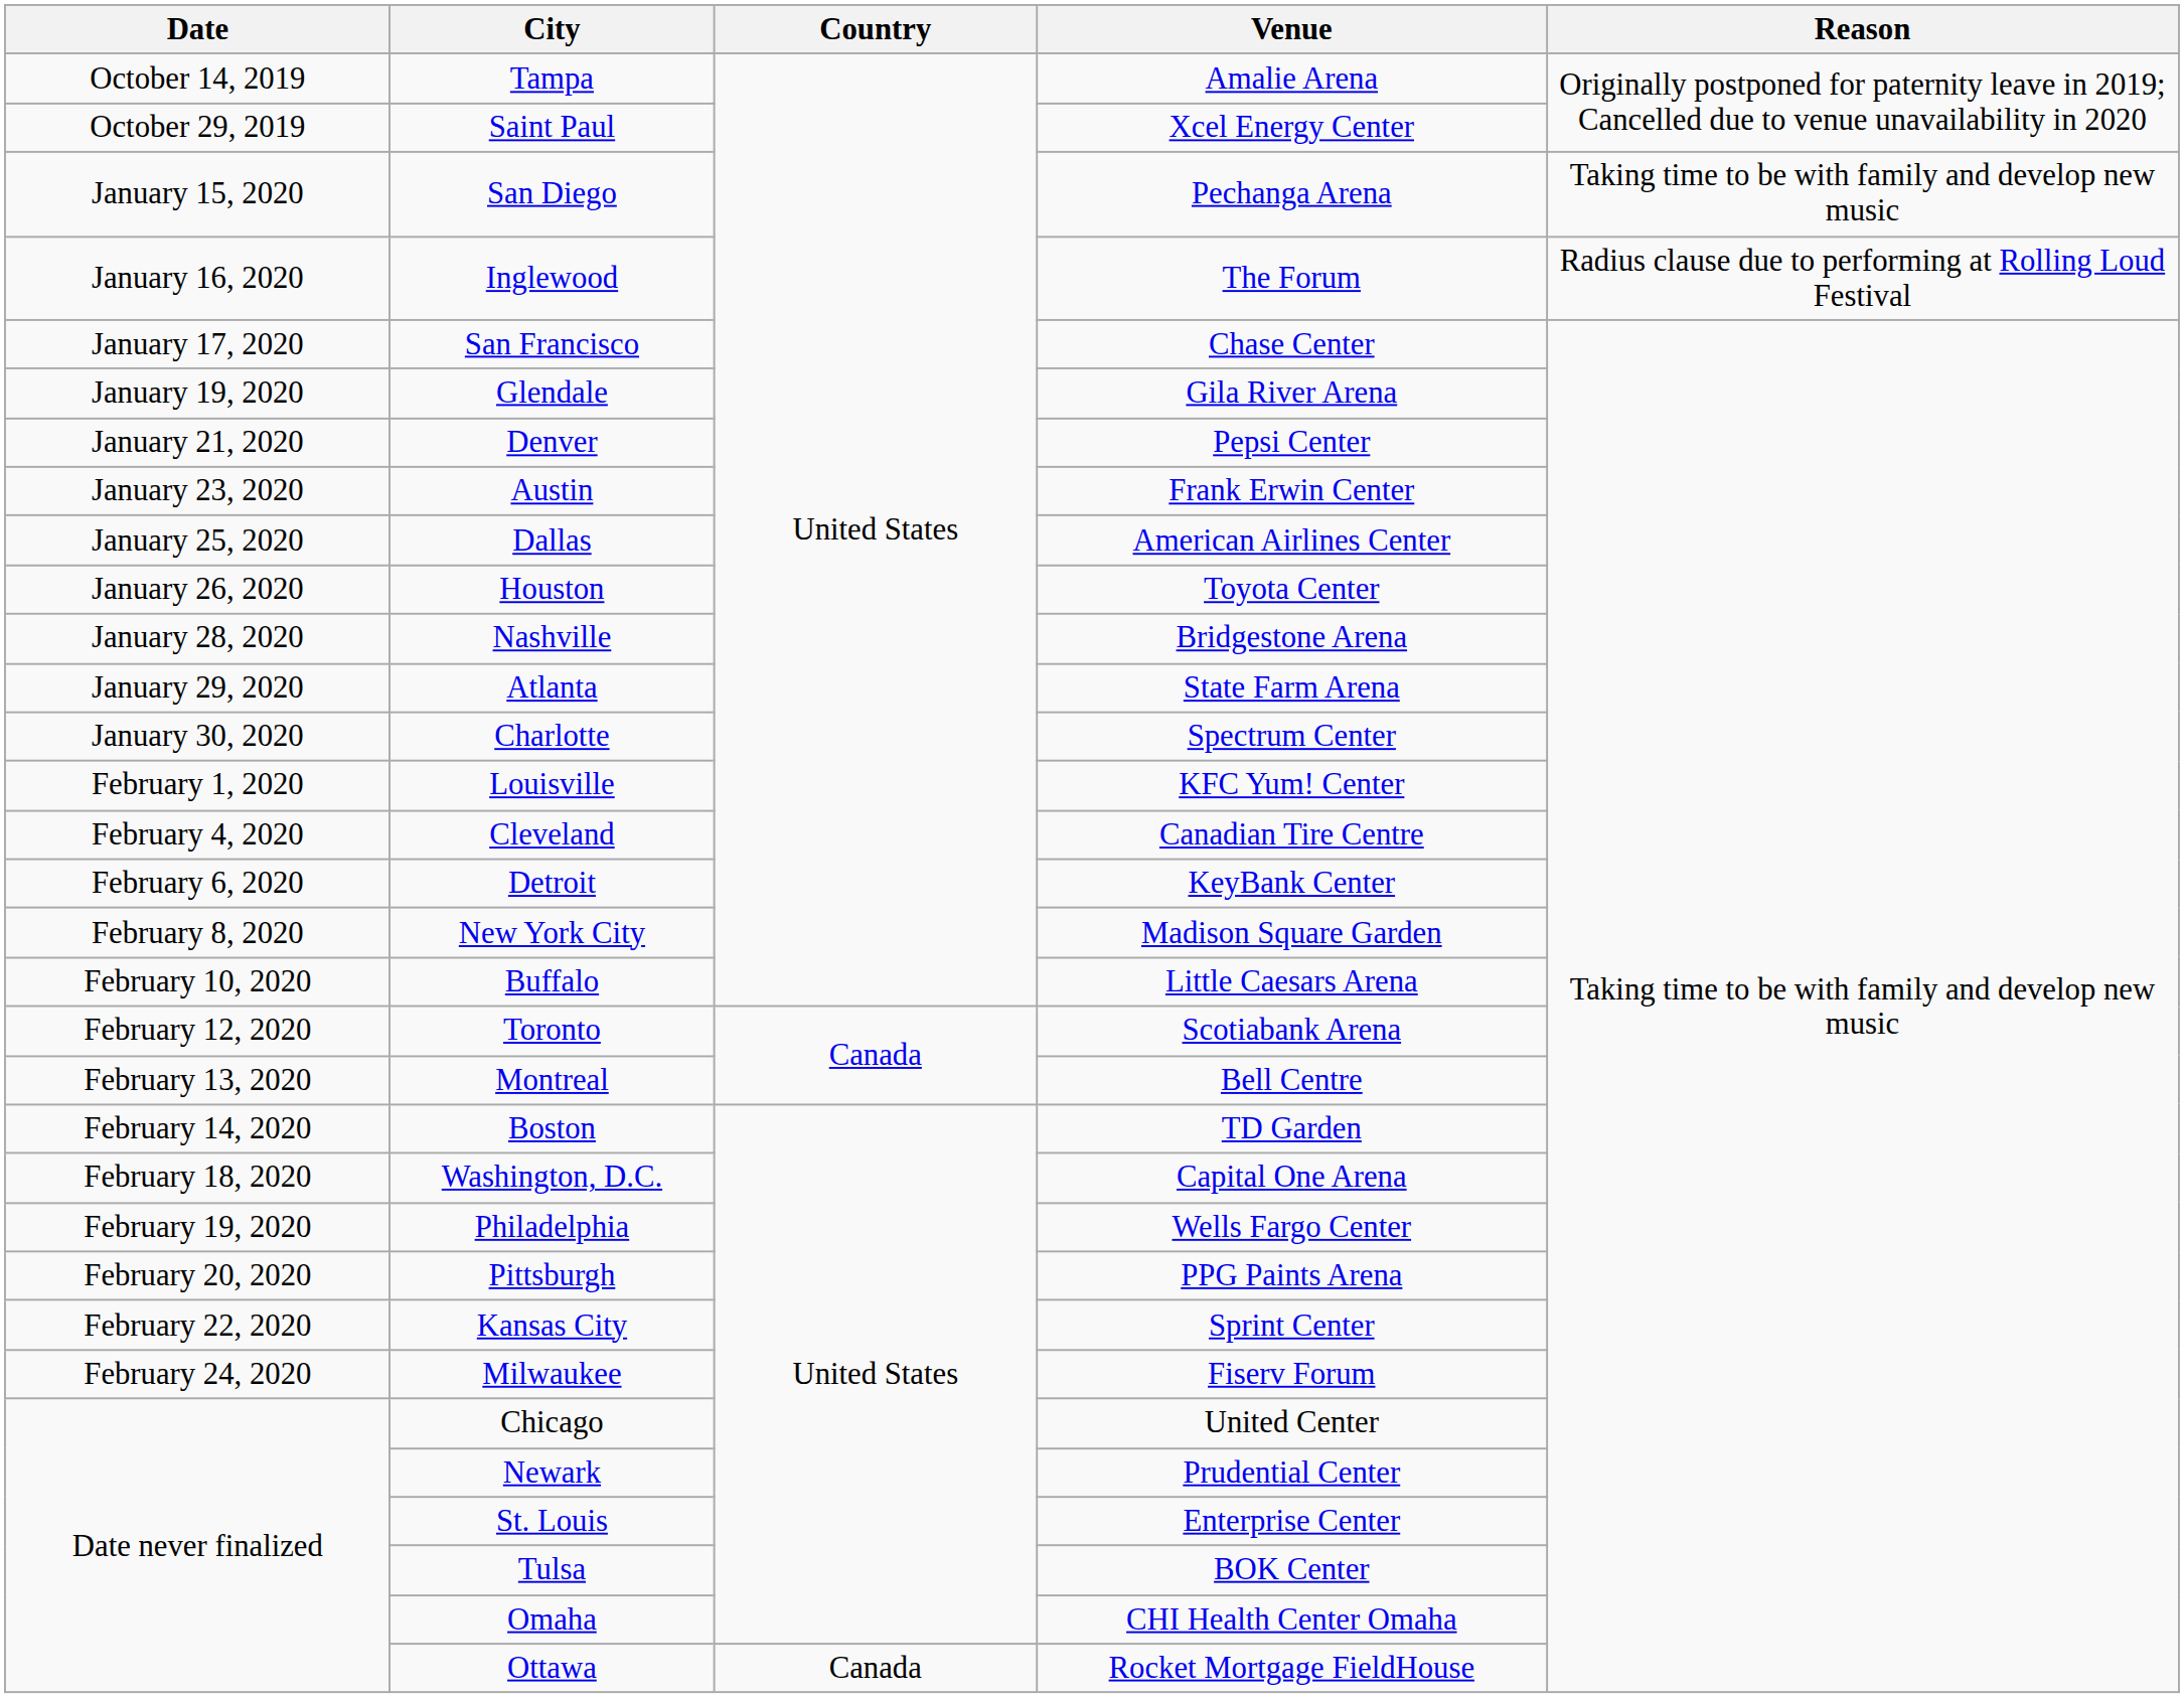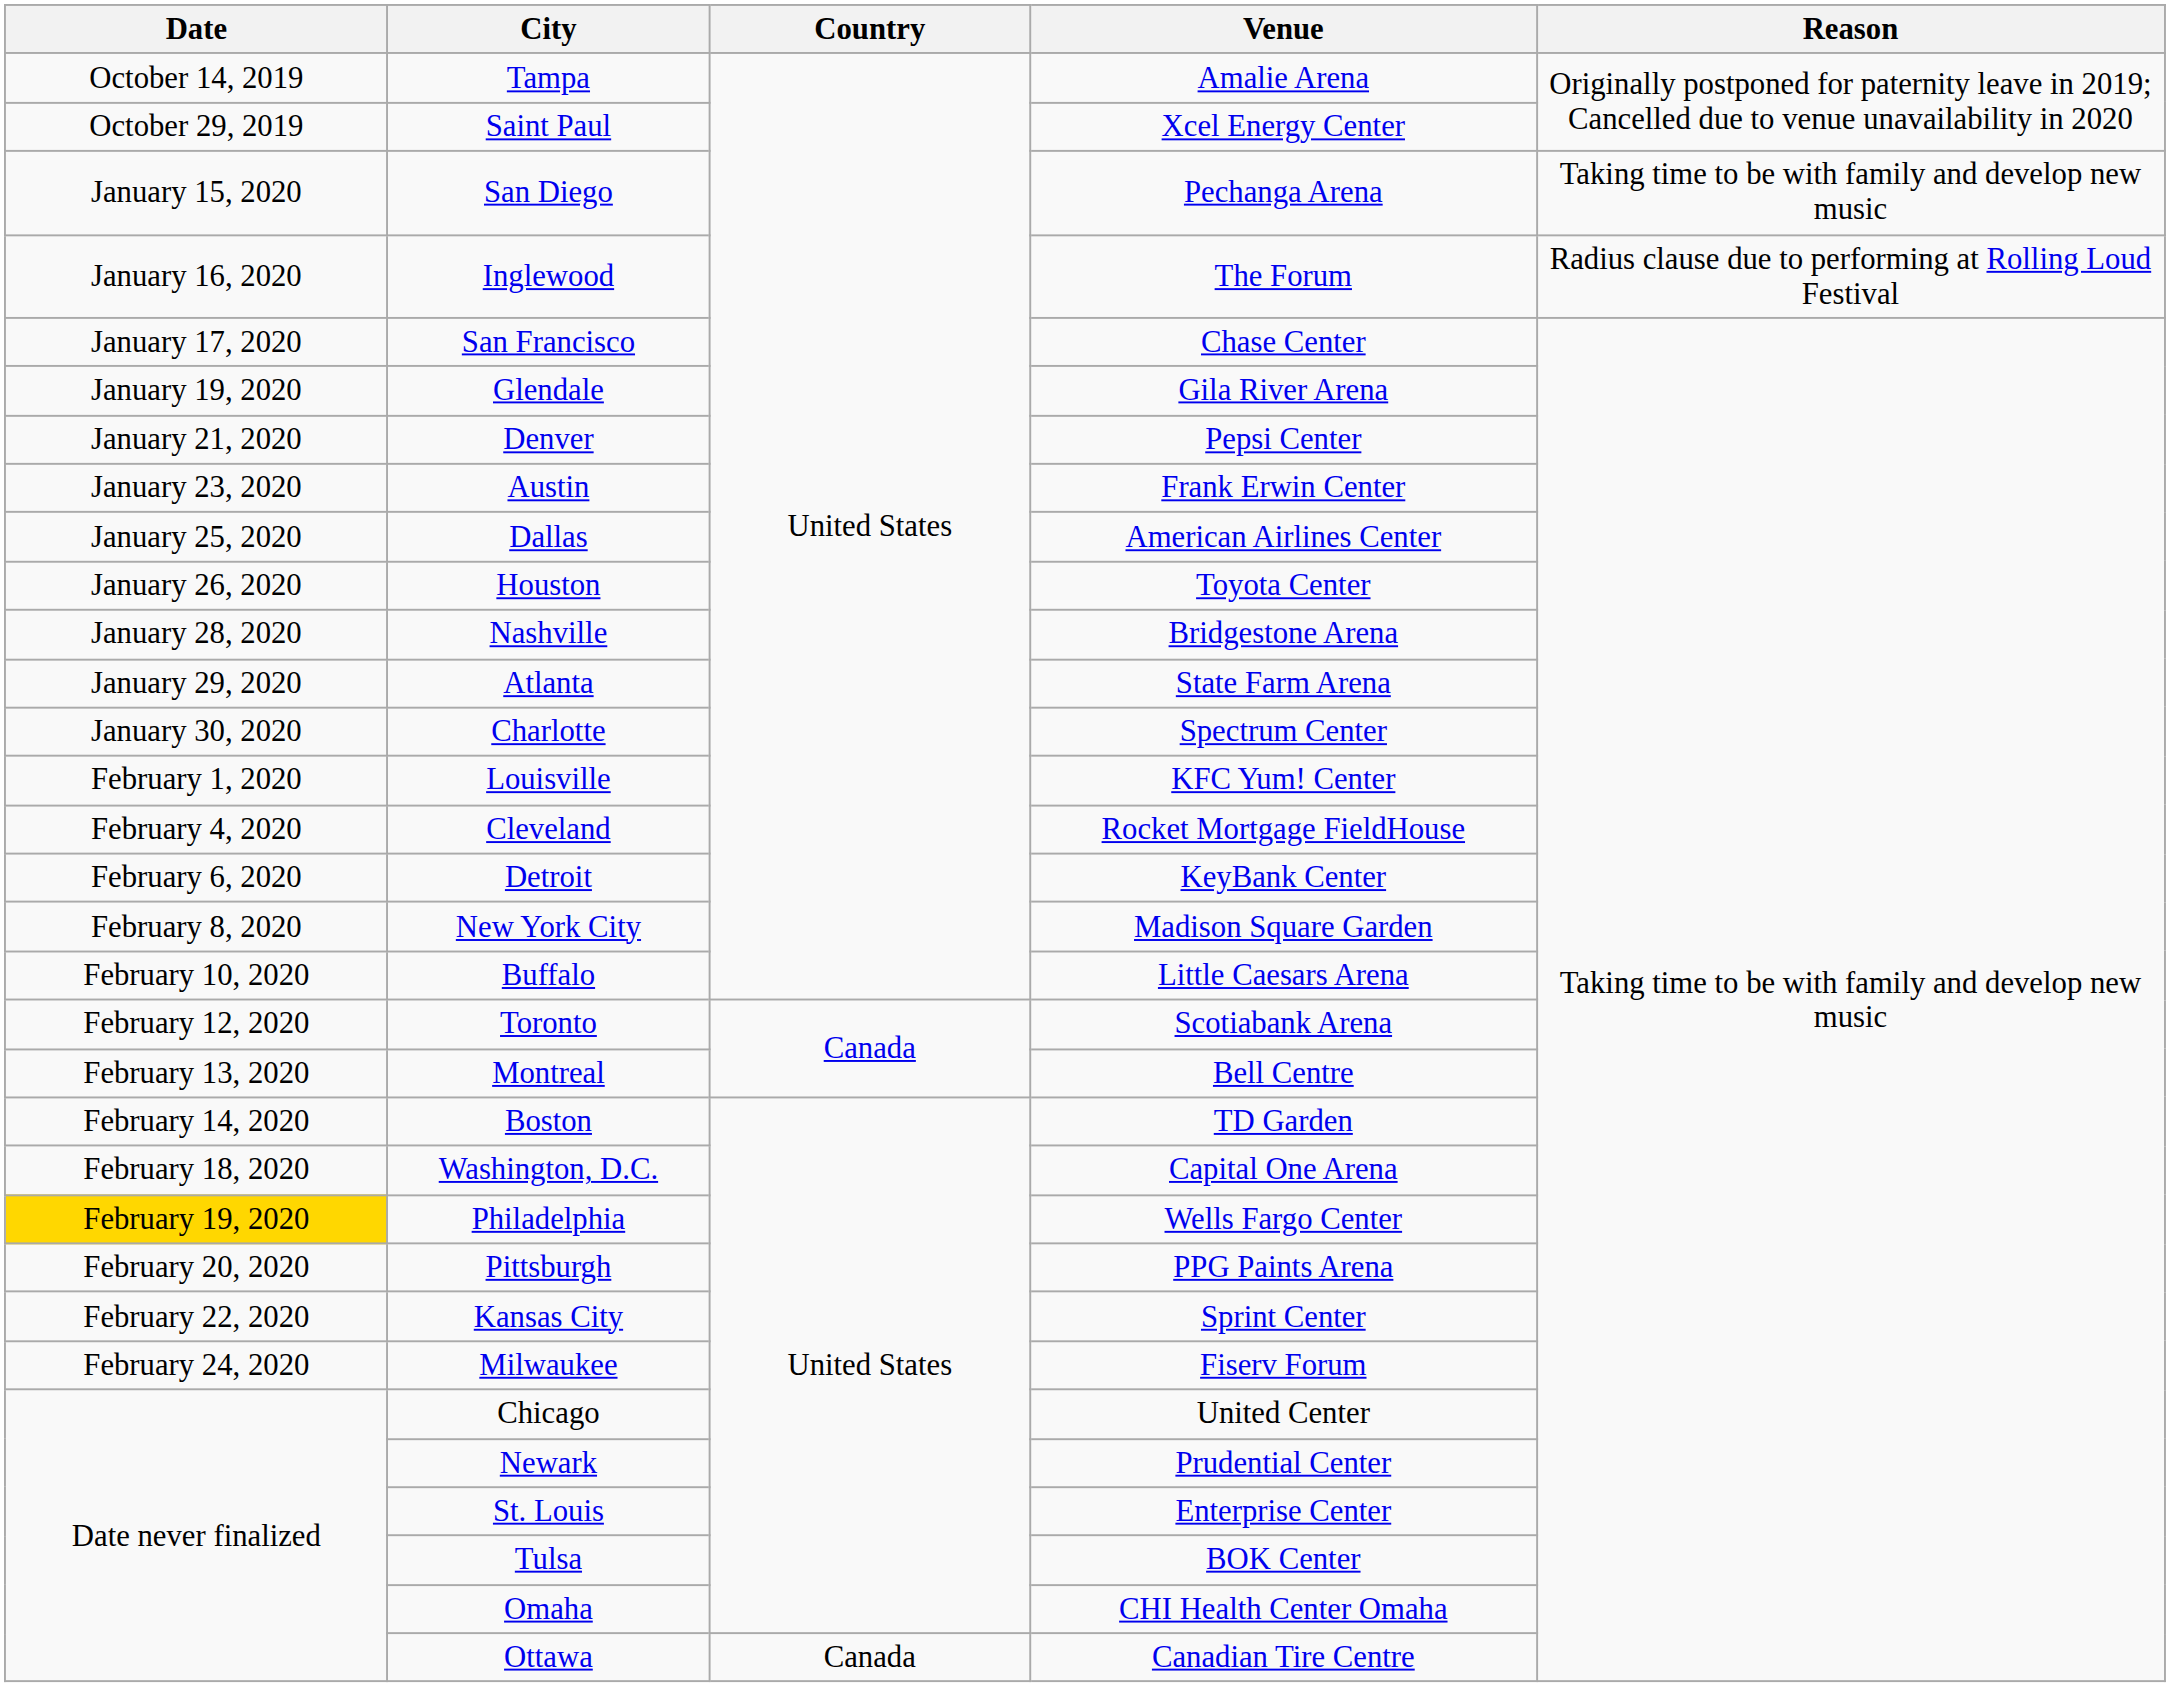Cleveland | Venue: Canadian Tire Centre -> Rocket Mortgage FieldHouse
Philadelphia | Date: no background -> gold background
Ottawa | Venue: Rocket Mortgage FieldHouse -> Canadian Tire Centre
